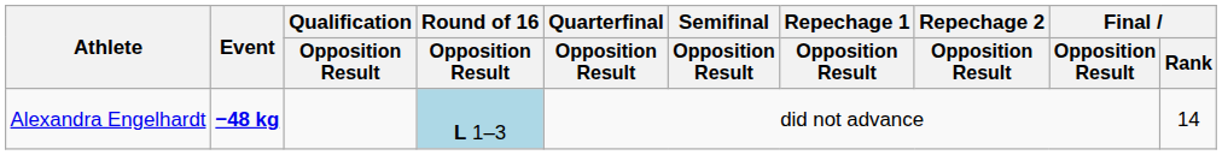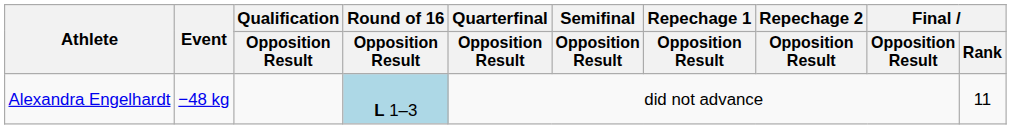Alexandra Engelhardt | Event: bold -> normal
Alexandra Engelhardt | Final / Rank: 14 -> 11
